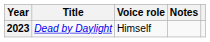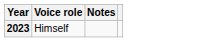- column: Title | Dead by Daylight
